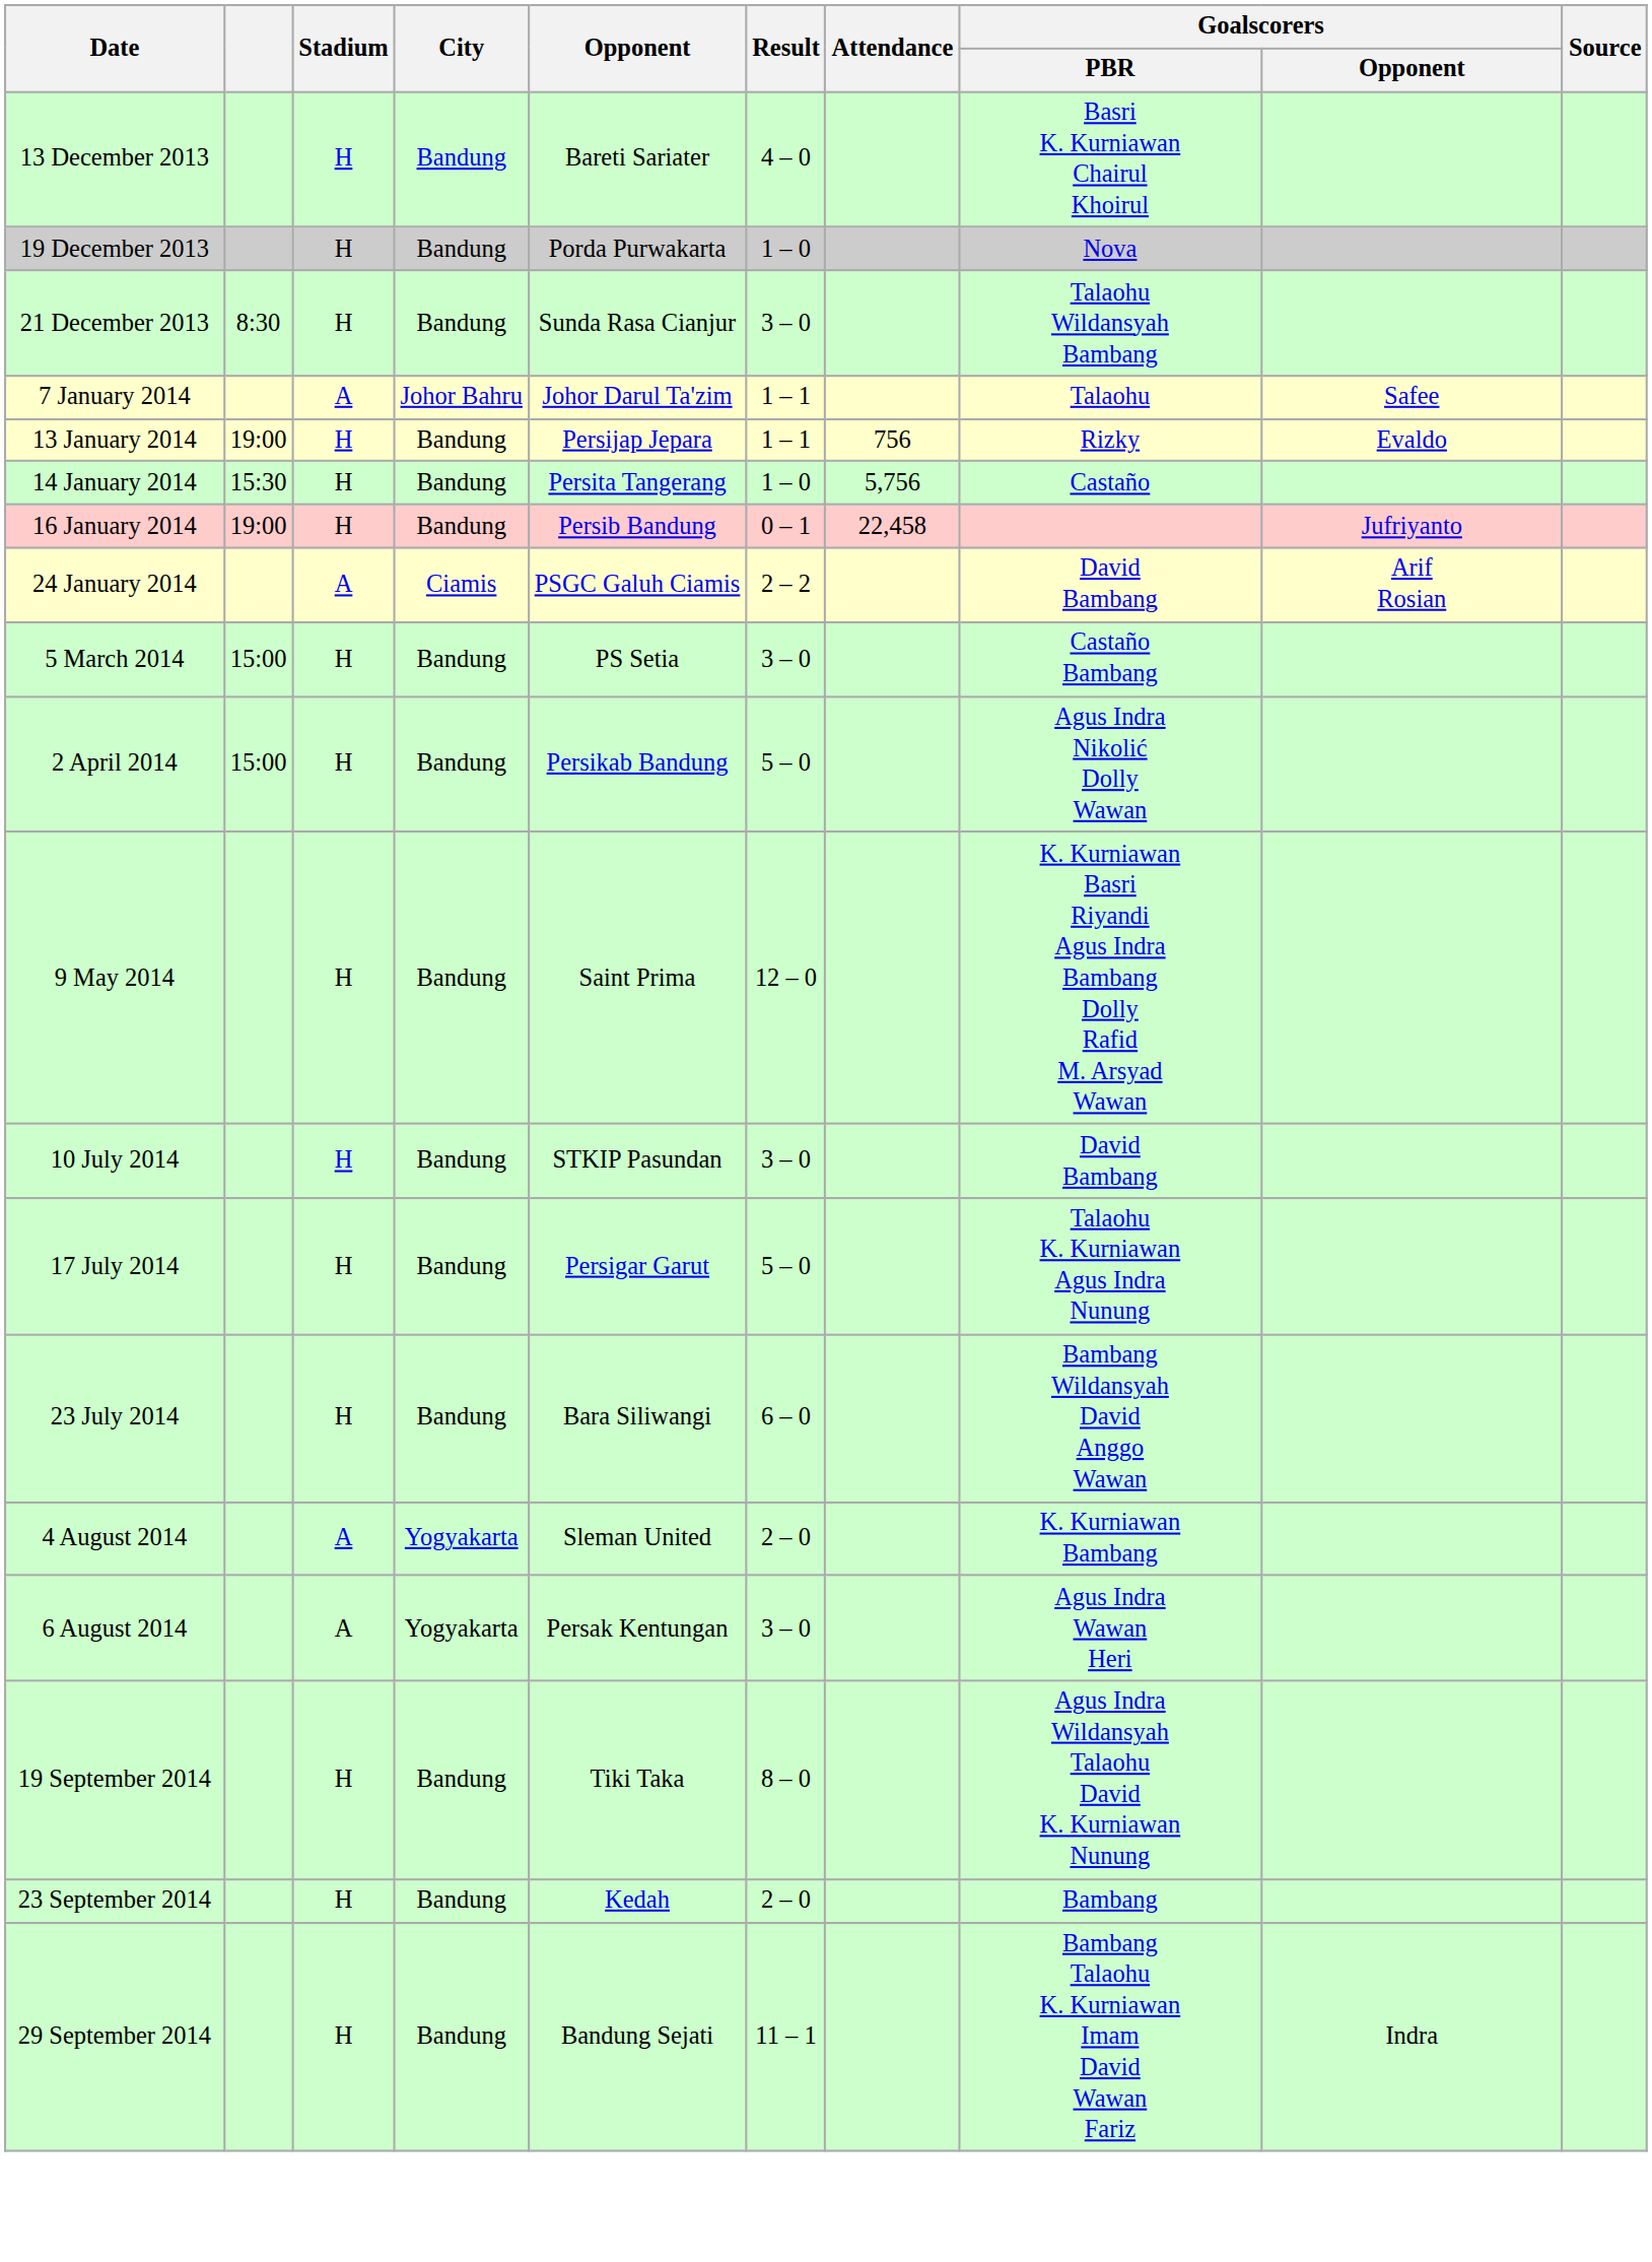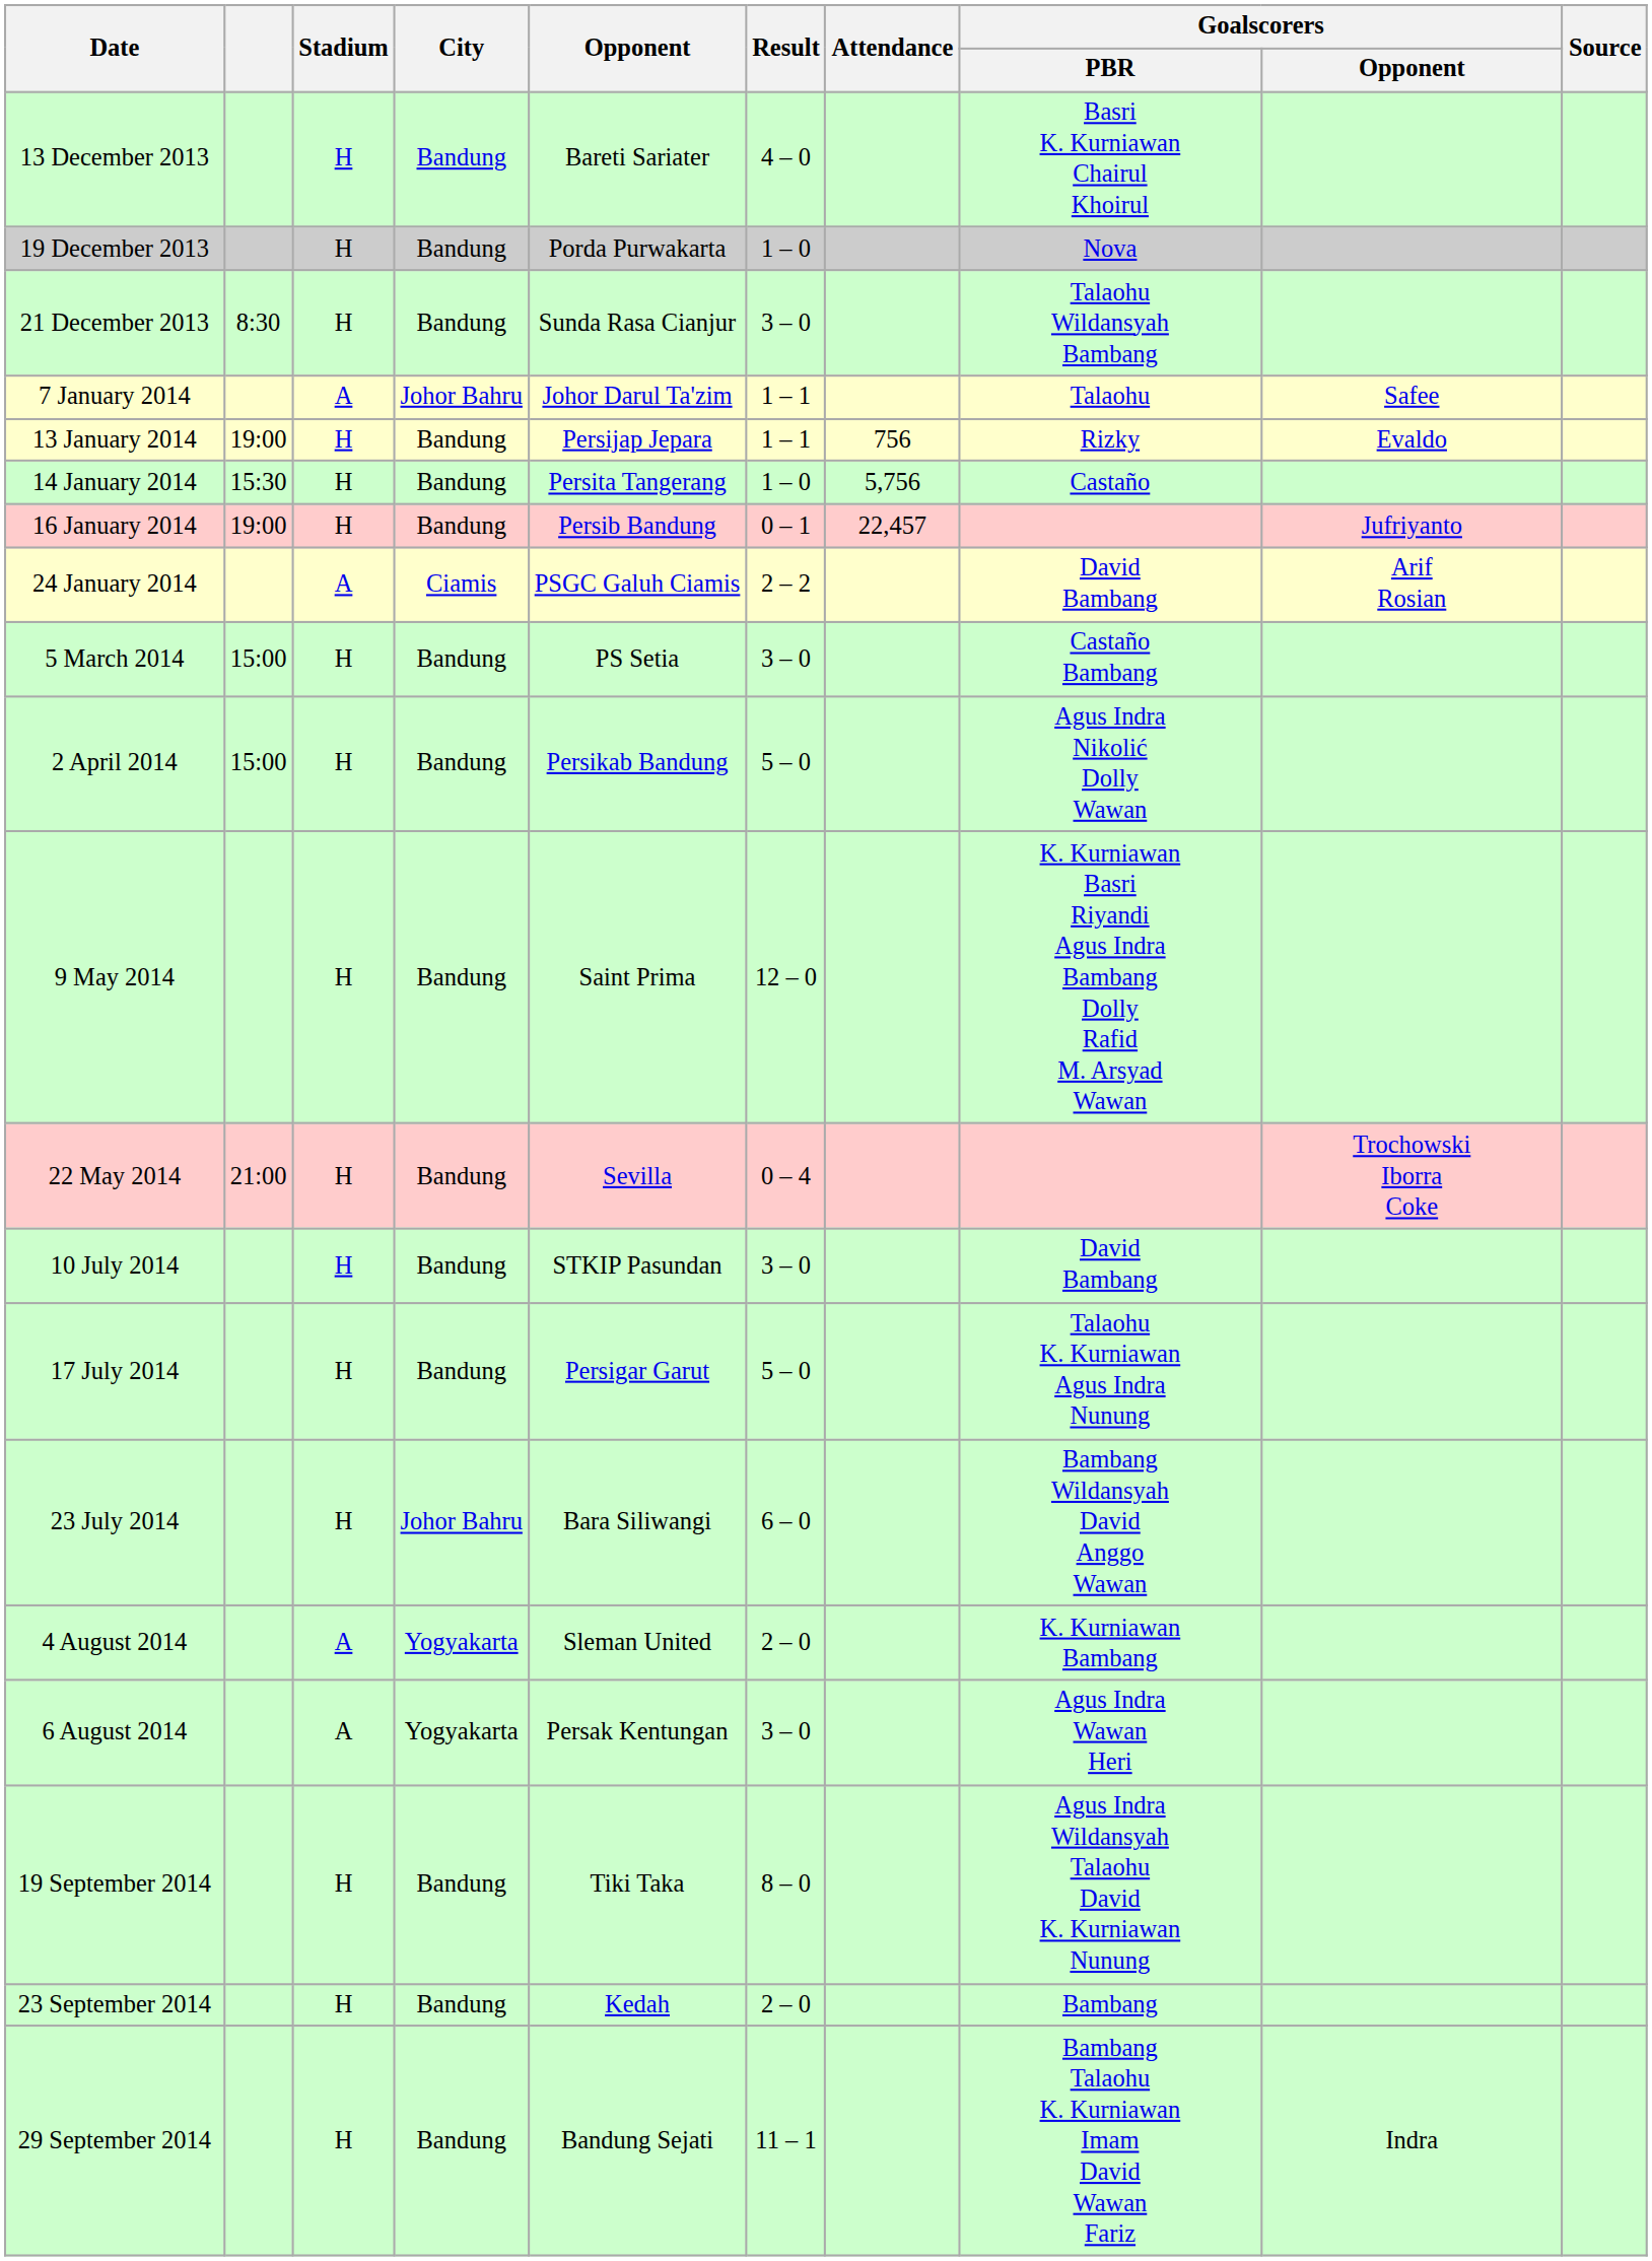16 January 2014 | Attendance: 22,458 -> 22,457
+ row: 22 May 2014 | 21:00 | H | Bandung | Sevilla | 0 – 4 | Trochowski Iborra Coke
23 July 2014 | City: Bandung -> Johor Bahru
